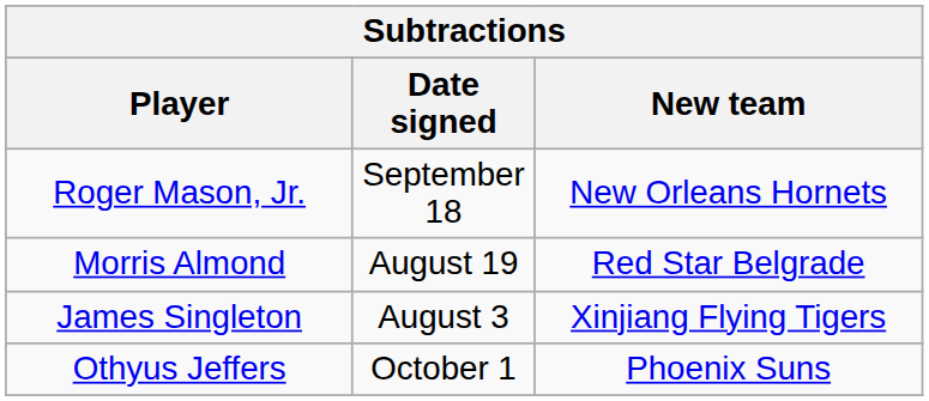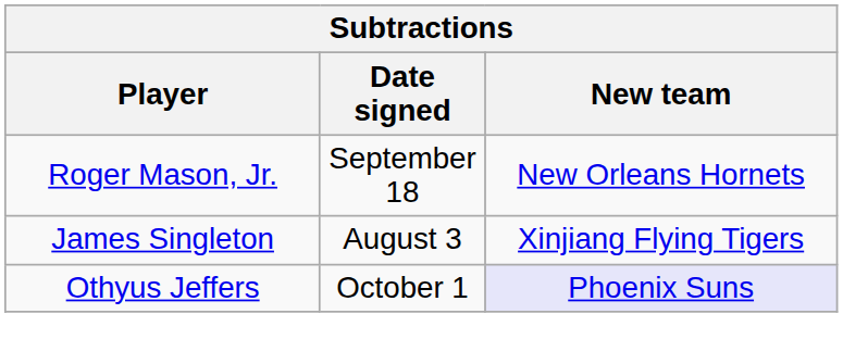- row: Morris Almond | August 19 | Red Star Belgrade
Othyus Jeffers | New team: no background -> lavender background
